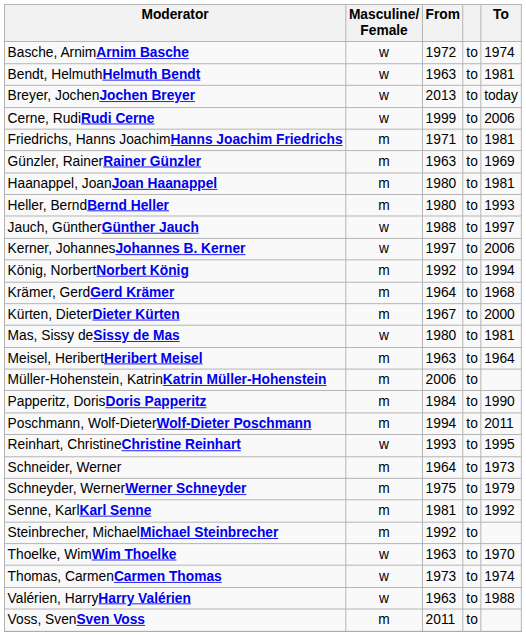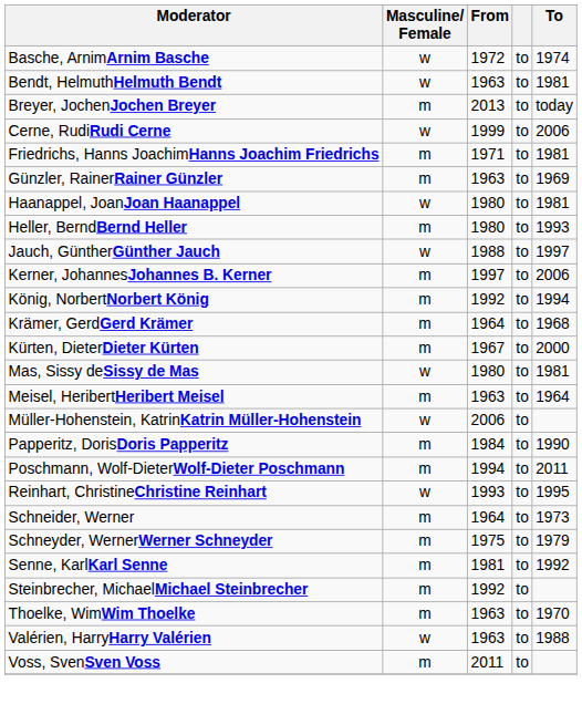Breyer, JochenJochen Breyer | Masculine/ Female: w -> m
Haanappel, JoanJoan Haanappel | Masculine/ Female: m -> w
Kerner, JohannesJohannes B. Kerner | Masculine/ Female: w -> m
Müller-Hohenstein, KatrinKatrin Müller-Hohenstein | Masculine/ Female: m -> w
Thoelke, WimWim Thoelke | Masculine/ Female: w -> m
- row: Thomas, CarmenCarmen Thomas | w | 1973 | to | 1974
